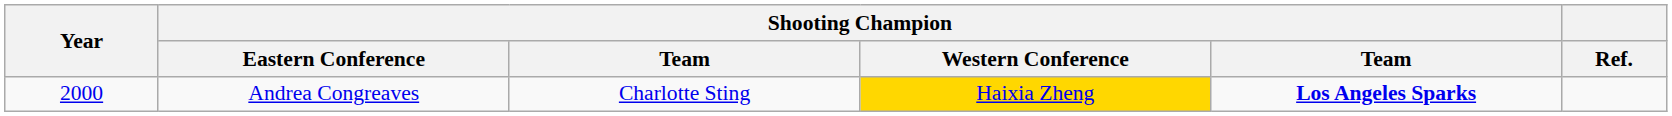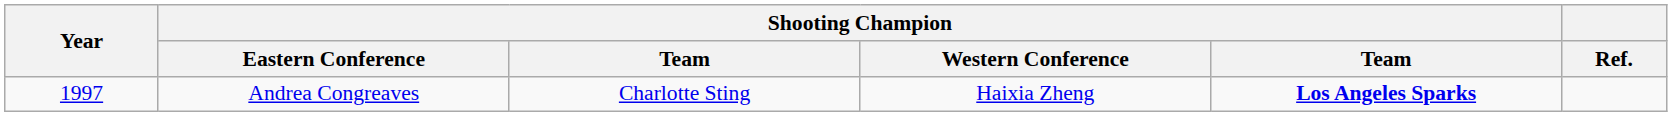Andrea Congreaves | Year: 2000 -> 1997
Andrea Congreaves | Shooting Champion / Western Conference: gold background -> no background
